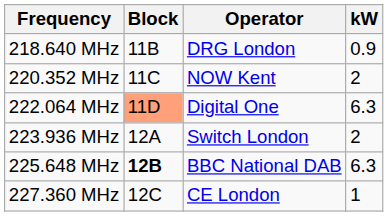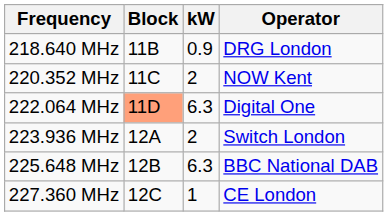columns swapped: kW <-> Operator
225.648 MHz | Block: bold -> normal
